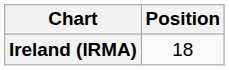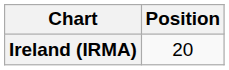Ireland (IRMA) | Position: 18 -> 20
